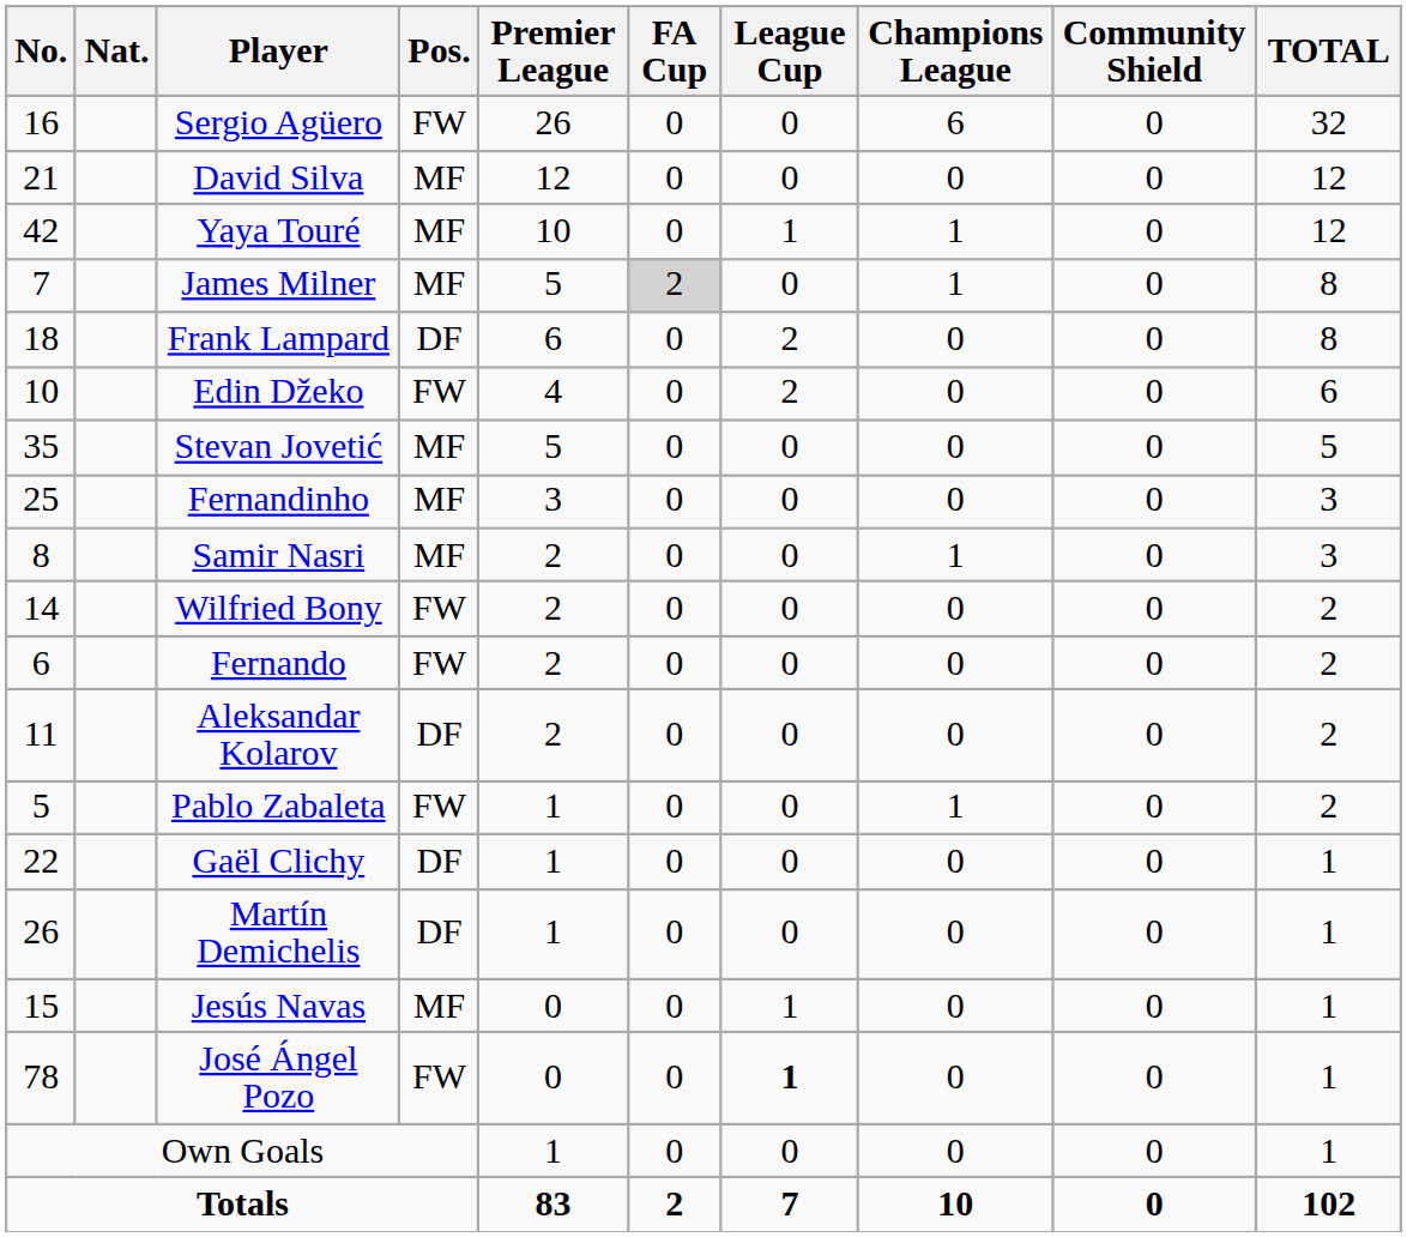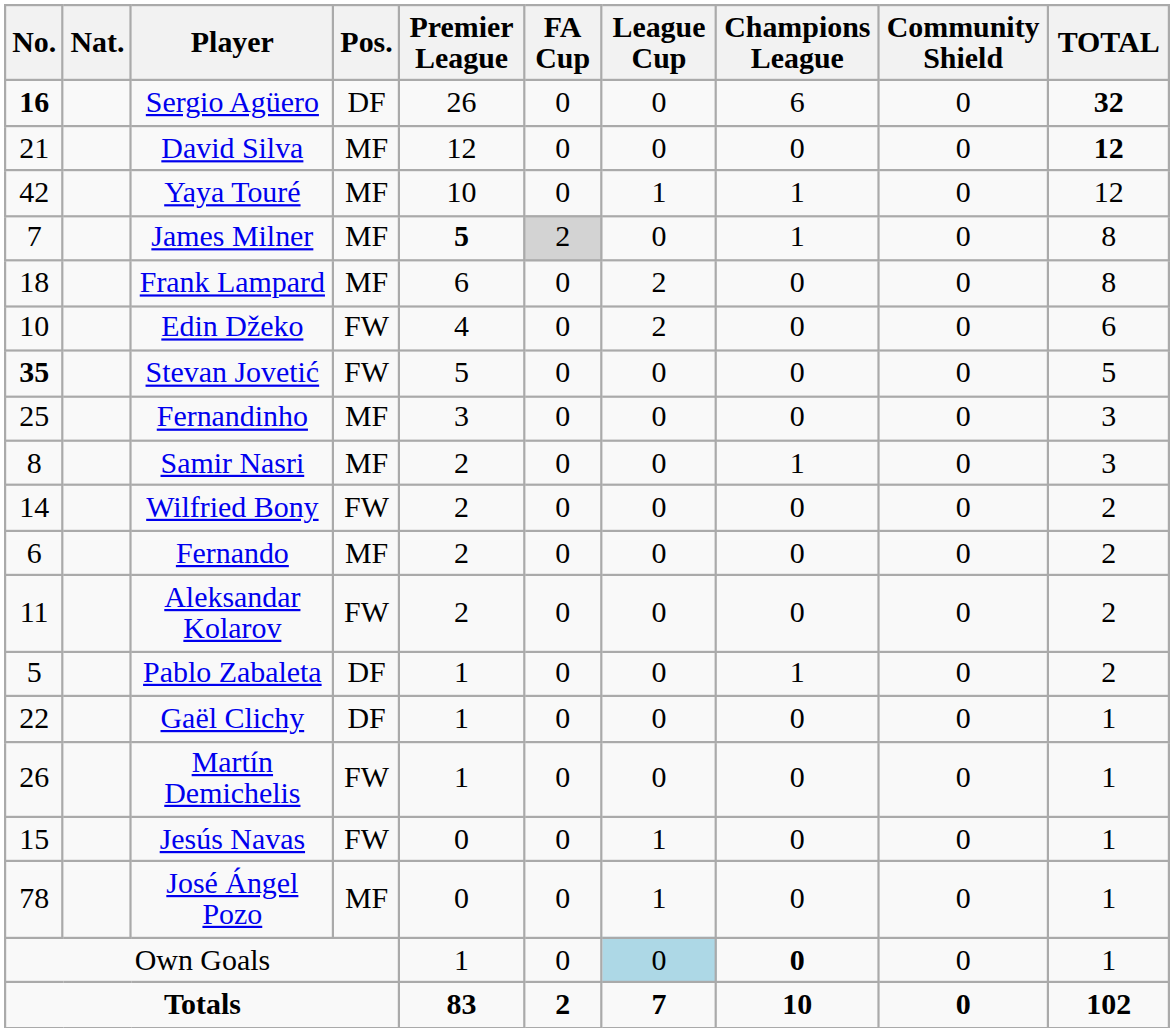Sergio Agüero | No.: normal -> bold
Sergio Agüero | Pos.: FW -> DF
Sergio Agüero | TOTAL: normal -> bold
David Silva | TOTAL: normal -> bold
James Milner | Premier League: normal -> bold
Frank Lampard | Pos.: DF -> MF
Stevan Jovetić | No.: normal -> bold
Stevan Jovetić | Pos.: MF -> FW
Fernando | Pos.: FW -> MF
Aleksandar Kolarov | Pos.: DF -> FW
Pablo Zabaleta | Pos.: FW -> DF
Martín Demichelis | Pos.: DF -> FW
Jesús Navas | Pos.: MF -> FW
José Ángel Pozo | Pos.: FW -> MF
José Ángel Pozo | League Cup: bold -> normal
Own Goals | League Cup: no background -> lightblue background
Own Goals | Champions League: normal -> bold
